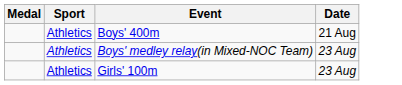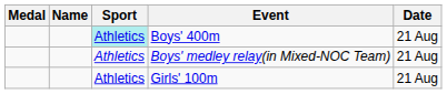+ column: Name
Boys' 400m | Sport: no background -> paleturquoise background
Boys' medley relay(in Mixed-NOC Team) | Date: 23 Aug -> 21 Aug
Girls' 100m | Date: 23 Aug -> 21 Aug
